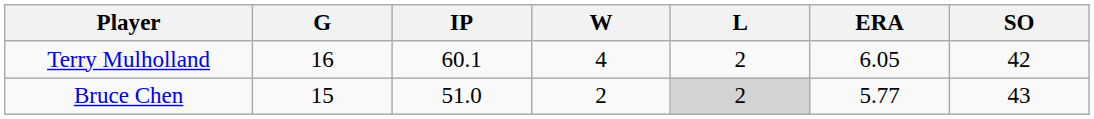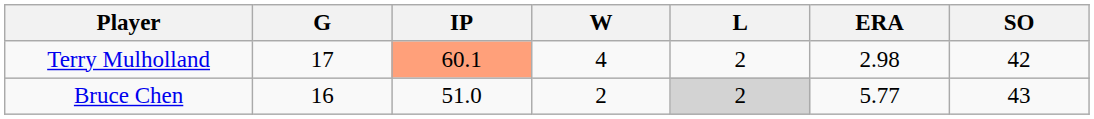Terry Mulholland | G: 16 -> 17
Terry Mulholland | IP: no background -> lightsalmon background
Terry Mulholland | ERA: 6.05 -> 2.98
Bruce Chen | G: 15 -> 16
